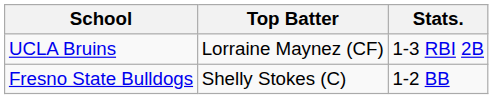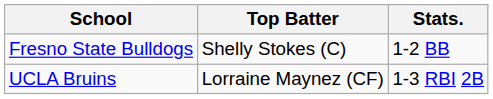rows swapped: UCLA Bruins <-> Fresno State Bulldogs
